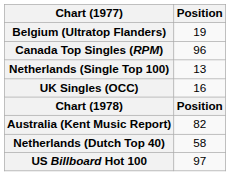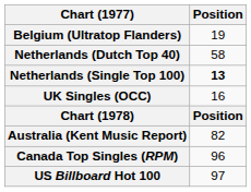rows swapped: Netherlands (Dutch Top 40) <-> Canada Top Singles (RPM)
Netherlands (Single Top 100) | Position: normal -> bold
